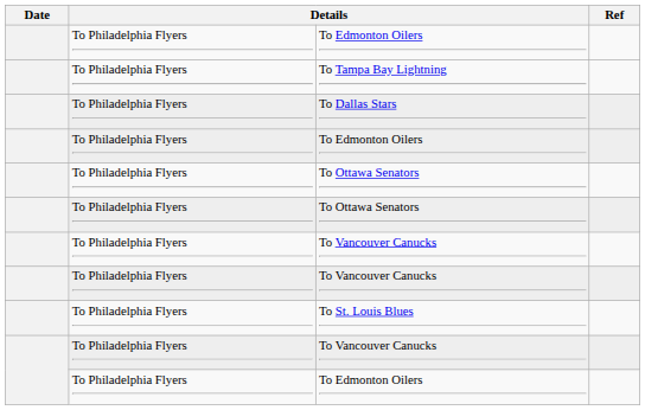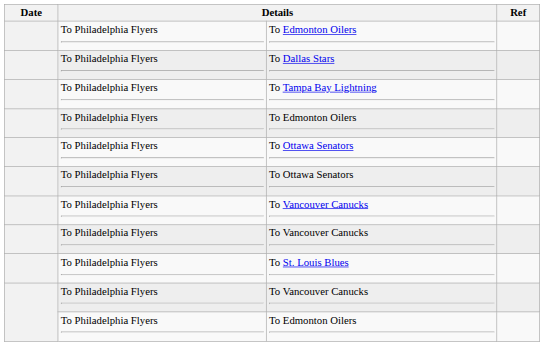rows swapped: To Dallas Stars <-> To Tampa Bay Lightning
